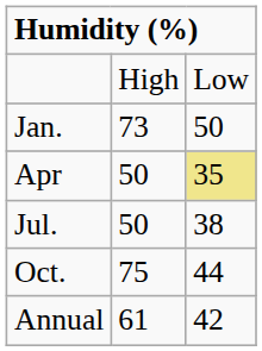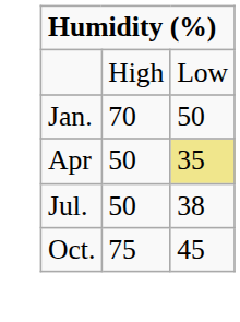Jan. | column 2: 73 -> 70
Oct. | column 3: 44 -> 45
- row: Annual | 61 | 42
